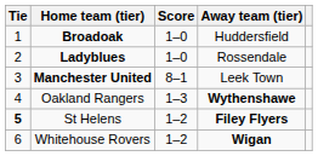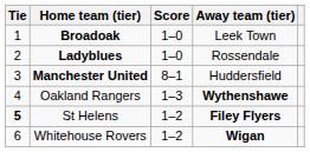Broadoak | Away team (tier): Huddersfield -> Leek Town
Manchester United | Away team (tier): Leek Town -> Huddersfield
